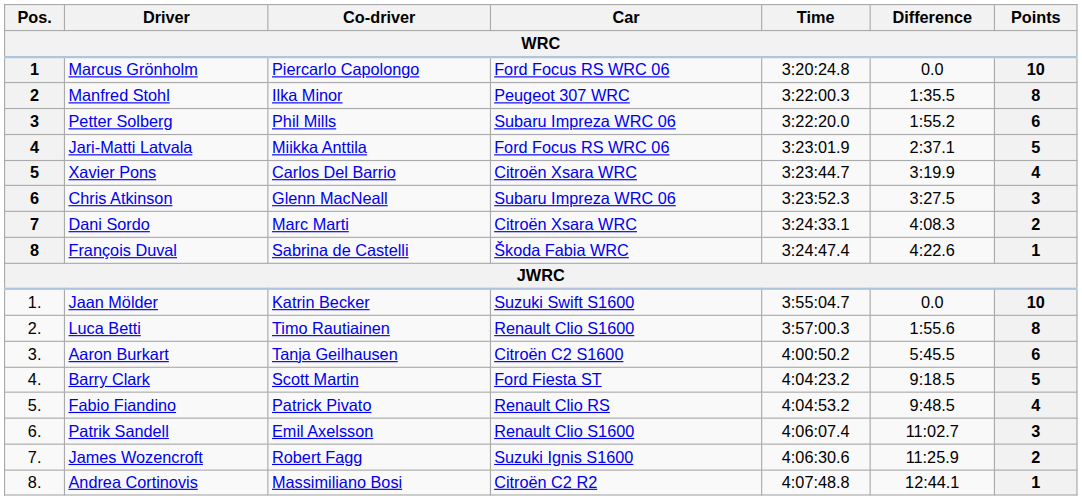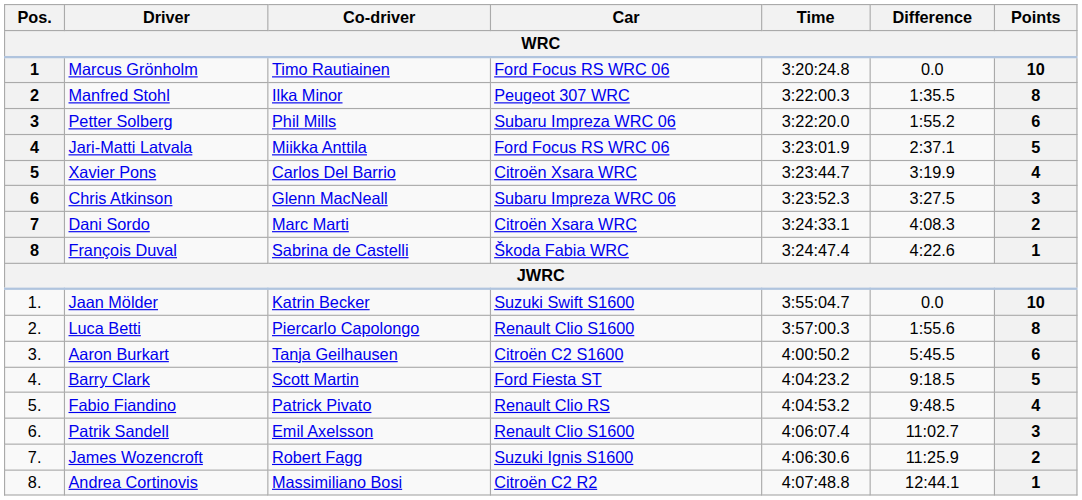Marcus Grönholm | Co-driver: Piercarlo Capolongo -> Timo Rautiainen
Luca Betti | Co-driver: Timo Rautiainen -> Piercarlo Capolongo
